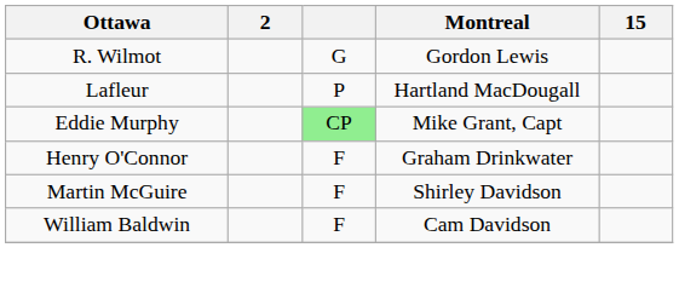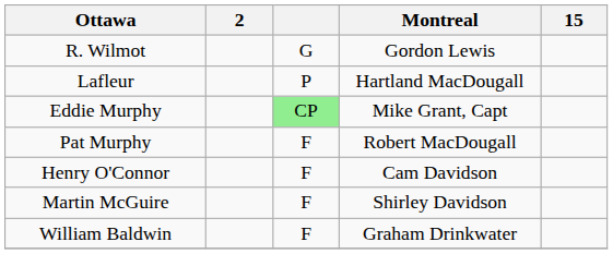+ row: Pat Murphy | F | Robert MacDougall
Henry O'Connor | Montreal: Graham Drinkwater -> Cam Davidson
William Baldwin | Montreal: Cam Davidson -> Graham Drinkwater
